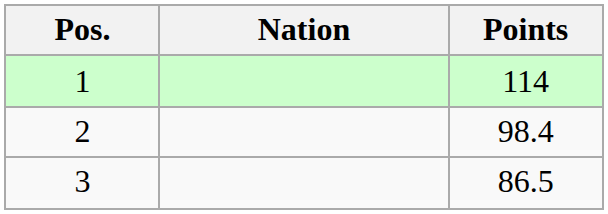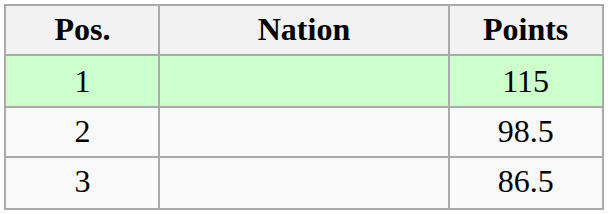1 | Points: 114 -> 115
2 | Points: 98.4 -> 98.5
